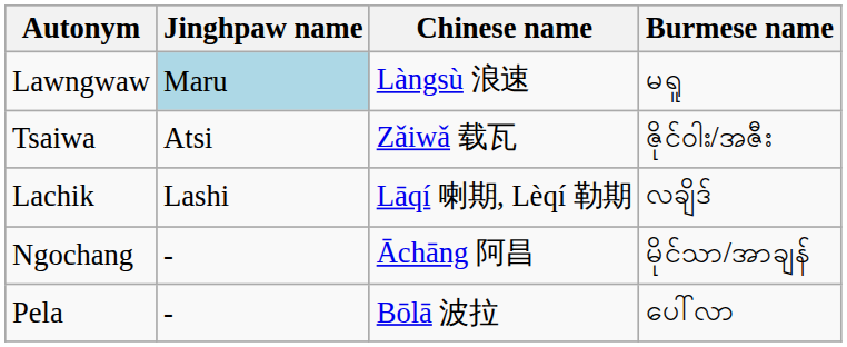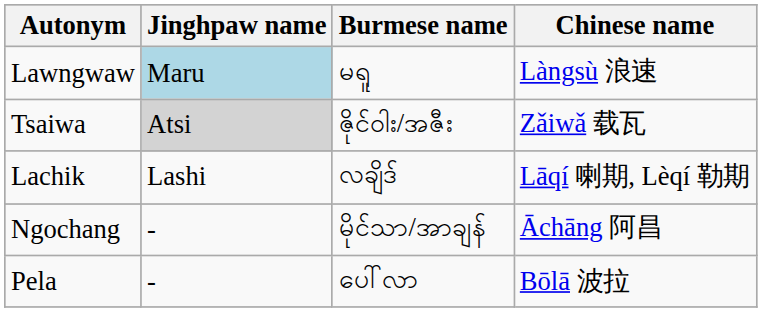columns swapped: Burmese name <-> Chinese name
Tsaiwa | Jinghpaw name: no background -> lightgrey background
